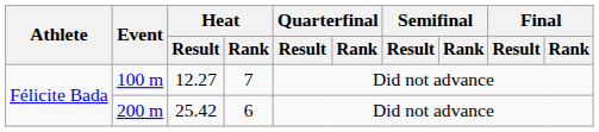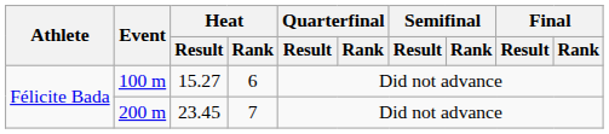100 m | Heat / Result: 12.27 -> 15.27
100 m | Heat / Rank: 7 -> 6
200 m | Heat / Result: 25.42 -> 23.45
200 m | Heat / Rank: 6 -> 7
